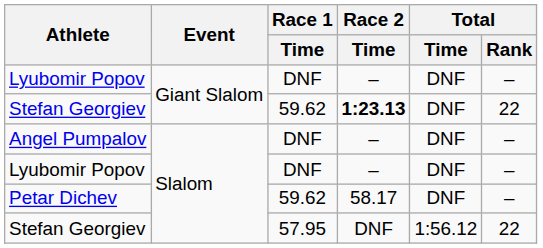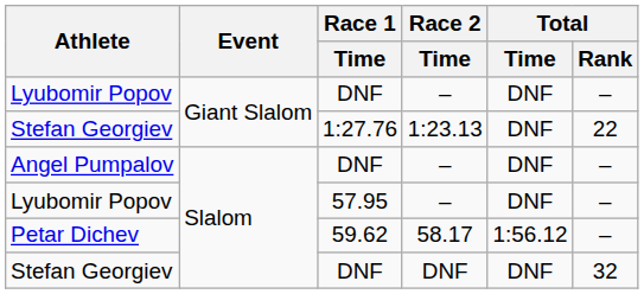Stefan Georgiev / Giant Slalom | Race 1 / Time: 59.62 -> 1:27.76
Stefan Georgiev / Giant Slalom | Race 2 / Time: bold -> normal
Lyubomir Popov / Slalom | Race 1 / Time: DNF -> 57.95
Petar Dichev | Total / Time: DNF -> 1:56.12
Stefan Georgiev / Slalom | Race 1 / Time: 57.95 -> DNF
Stefan Georgiev / Slalom | Total / Time: 1:56.12 -> DNF
Stefan Georgiev / Slalom | Total / Rank: 22 -> 32
